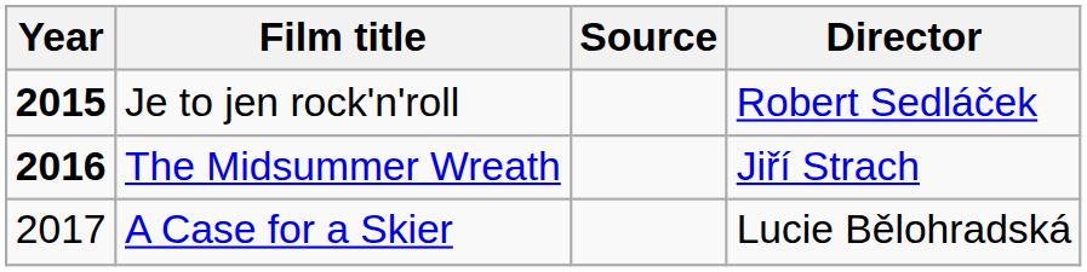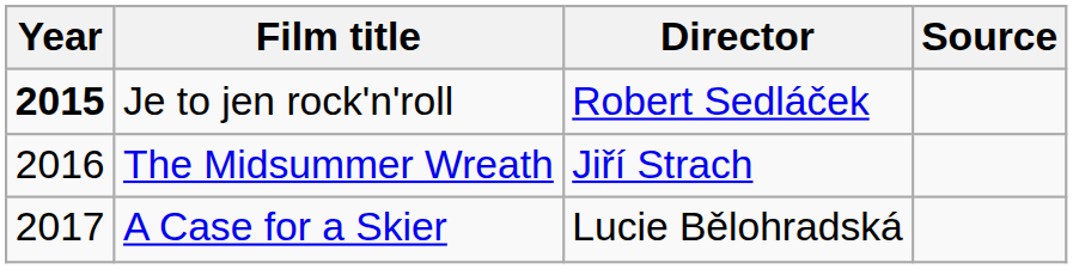columns swapped: Director <-> Source
The Midsummer Wreath | Year: bold -> normal
